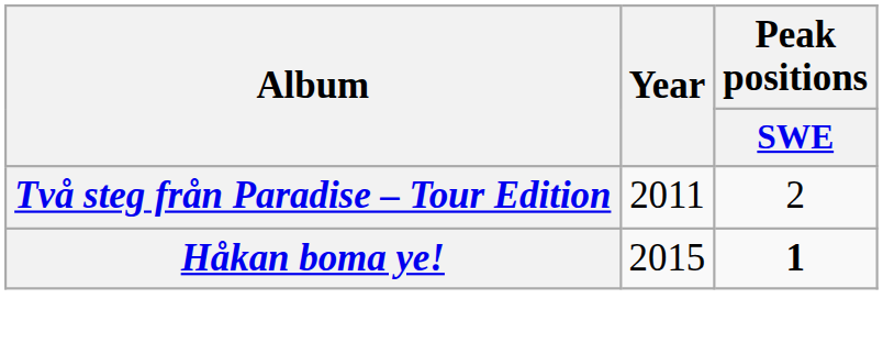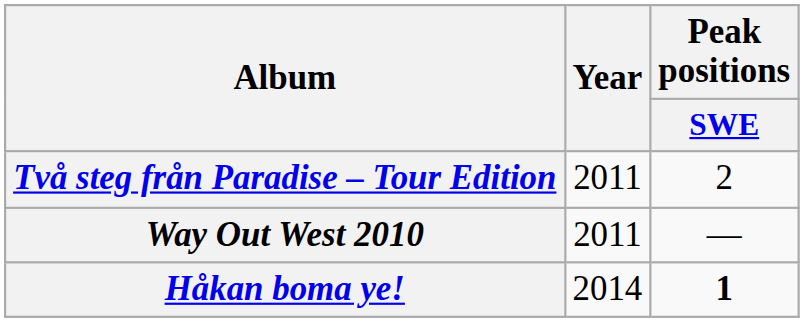+ row: Way Out West 2010 | 2011 | —
Håkan boma ye! | Year: 2015 -> 2014
